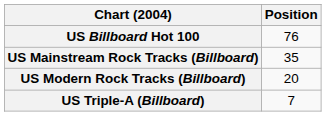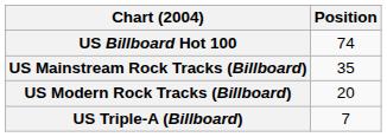US Billboard Hot 100 | Position: 76 -> 74
